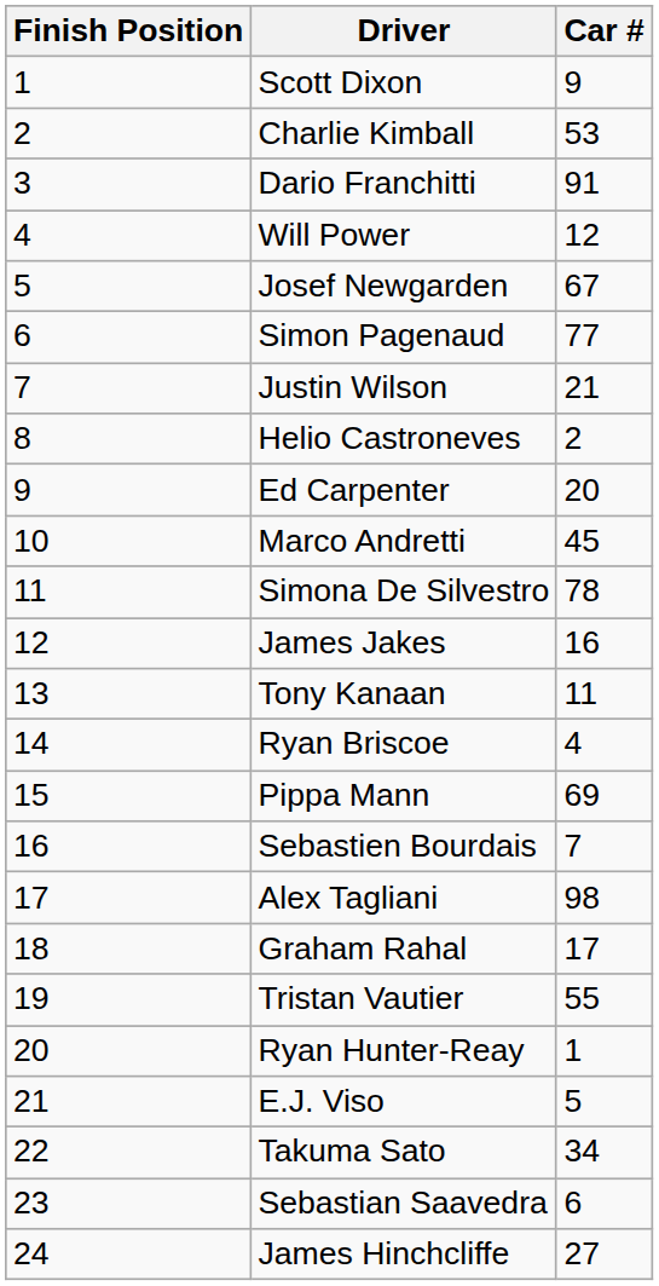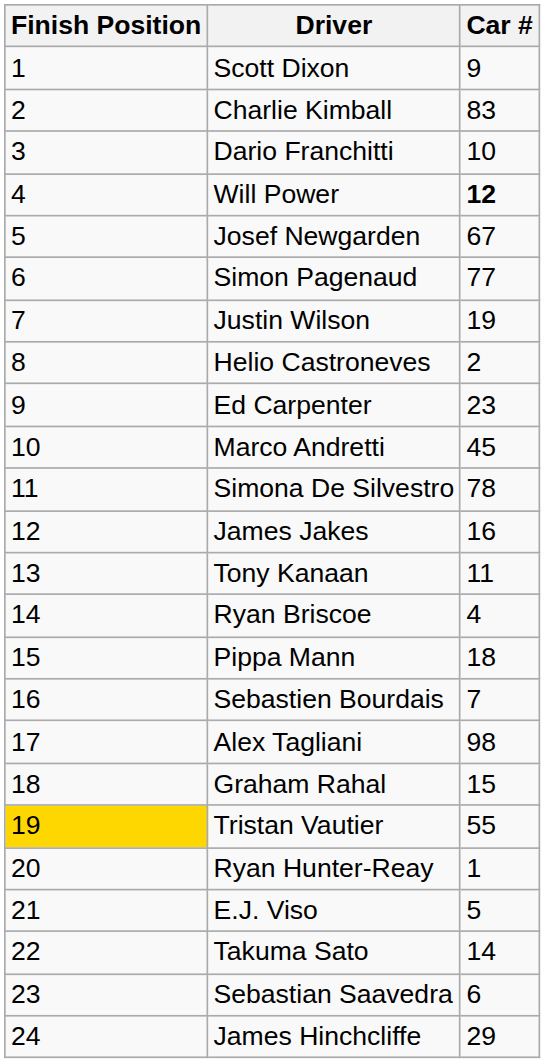Charlie Kimball | Car #: 53 -> 83
Dario Franchitti | Car #: 91 -> 10
Will Power | Car #: normal -> bold
Justin Wilson | Car #: 21 -> 19
Ed Carpenter | Car #: 20 -> 23
Pippa Mann | Car #: 69 -> 18
Graham Rahal | Car #: 17 -> 15
Tristan Vautier | Finish Position: no background -> gold background
Takuma Sato | Car #: 34 -> 14
James Hinchcliffe | Car #: 27 -> 29
